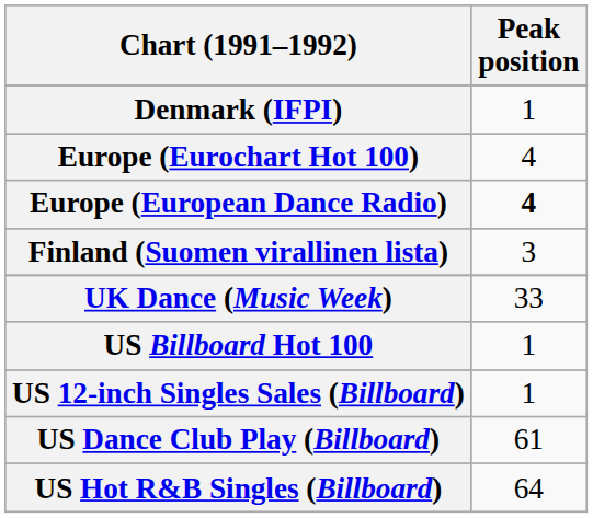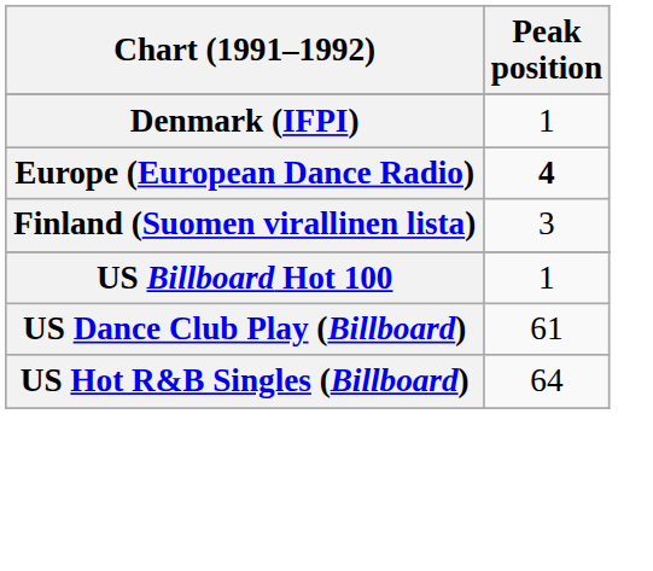- row: Europe (Eurochart Hot 100) | 4
- row: UK Dance (Music Week) | 33
- row: US 12-inch Singles Sales (Billboard) | 1
